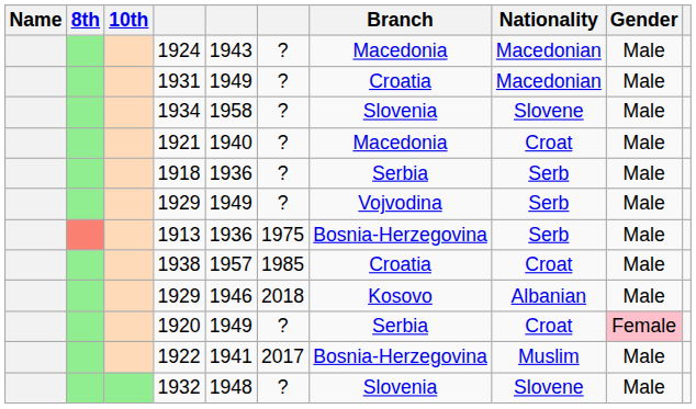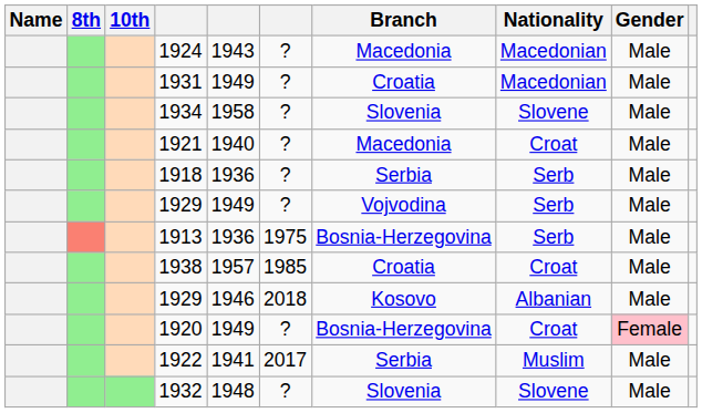1920 | Branch: Serbia -> Bosnia-Herzegovina
1922 | Branch: Bosnia-Herzegovina -> Serbia
